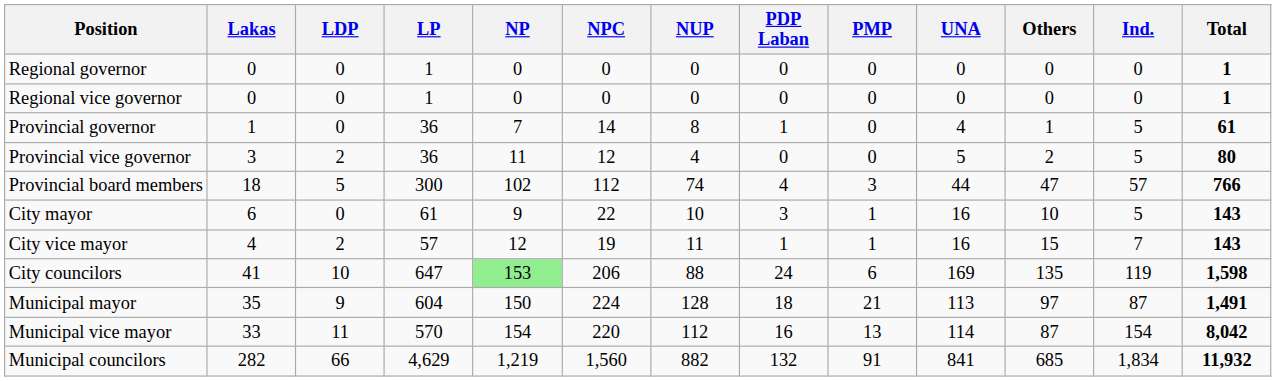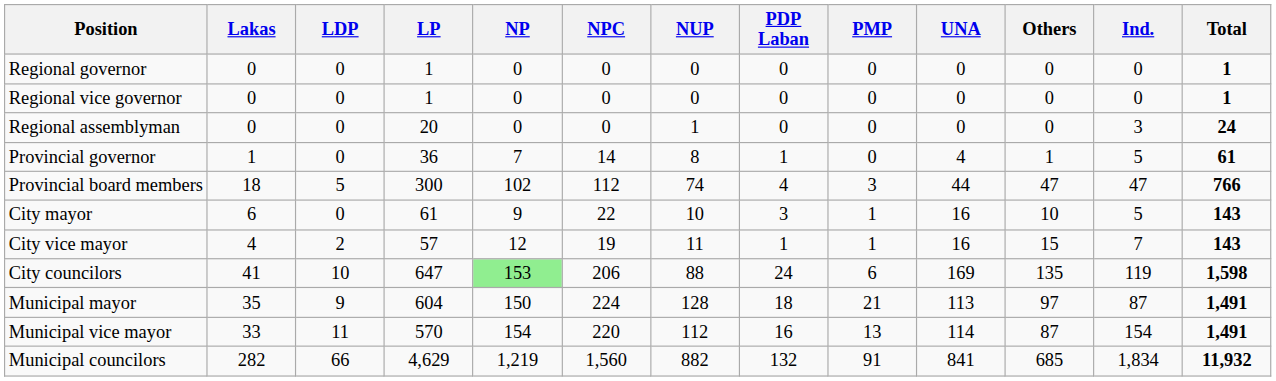+ row: Regional assemblyman | 0 | 0 | 20 | 0 | 0 | 1 | 0 | 0 | 0 | 0 | 3 | 24
- row: Provincial vice governor | 3 | 2 | 36 | 11 | 12 | 4 | 0 | 0 | 5 | 2 | 5 | 80
Provincial board members | Ind.: 57 -> 47
Municipal vice mayor | Total: 8,042 -> 1,491
